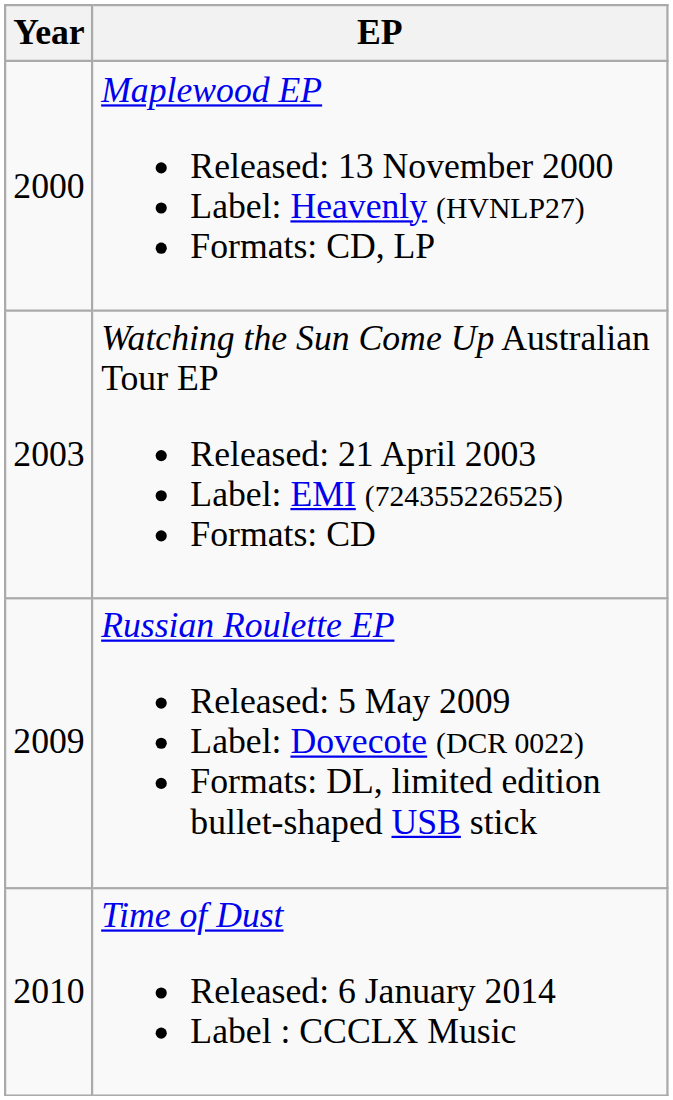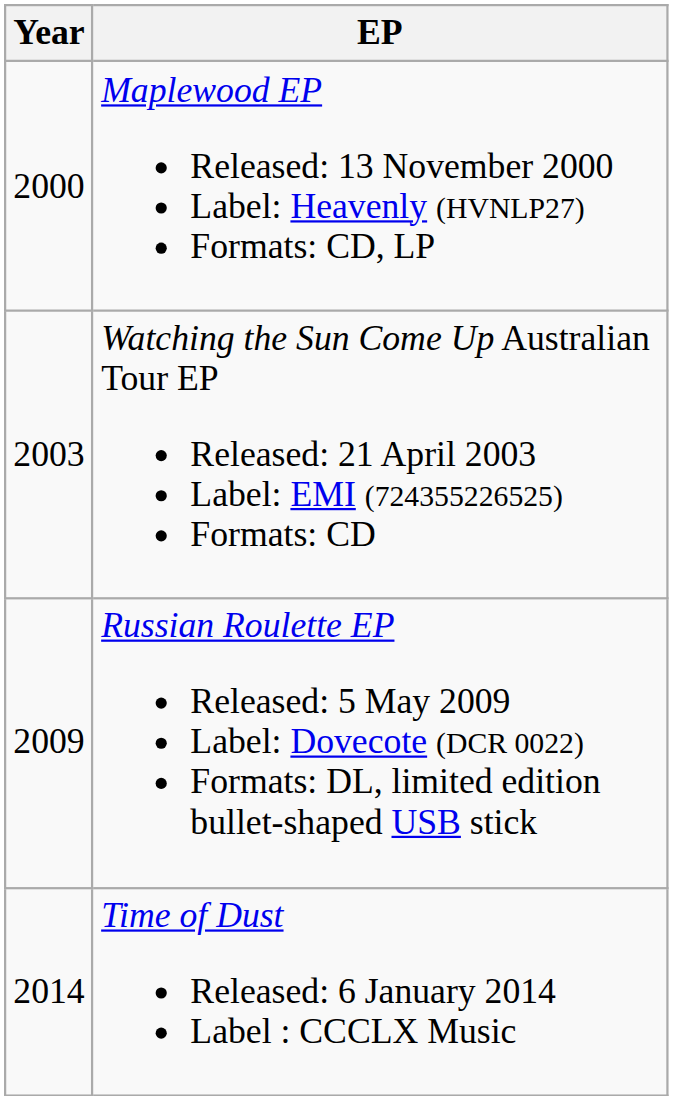Time of Dust Released: 6 January 2014 Label : CCCLX Music | Year: 2010 -> 2014
